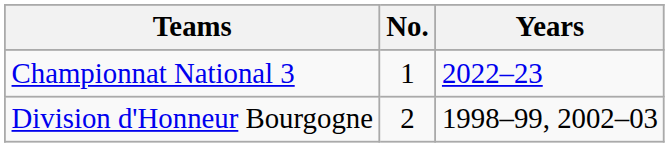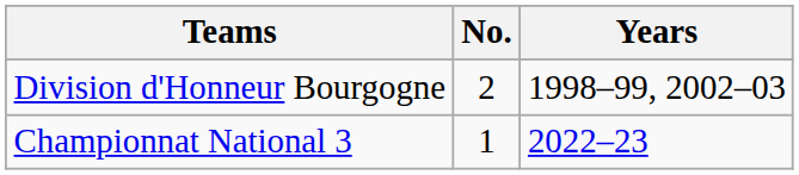rows swapped: Division d'Honneur Bourgogne <-> Championnat National 3
